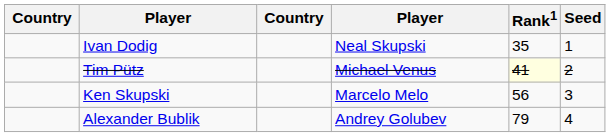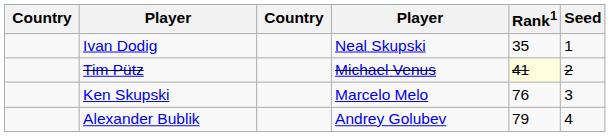Ken Skupski | Rank1: 56 -> 76
